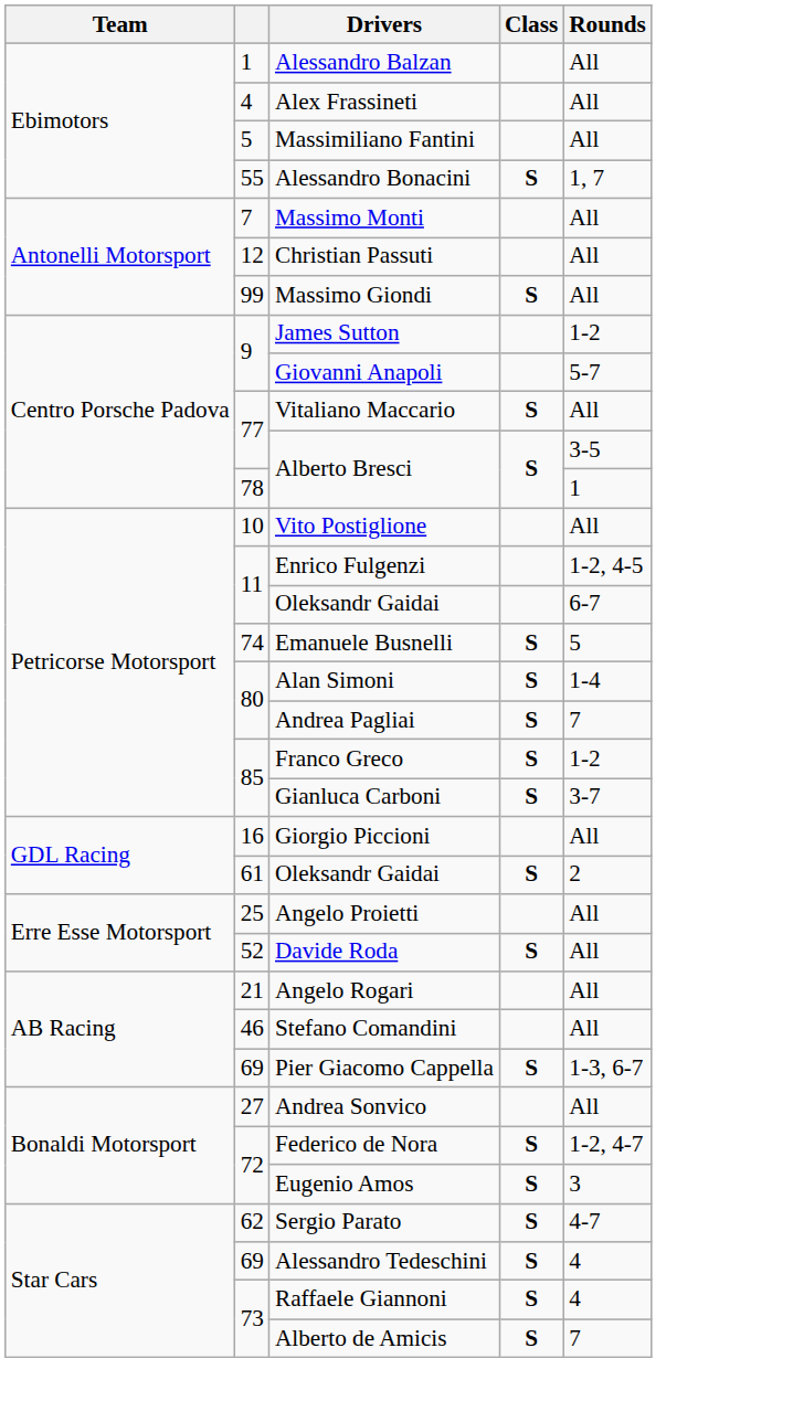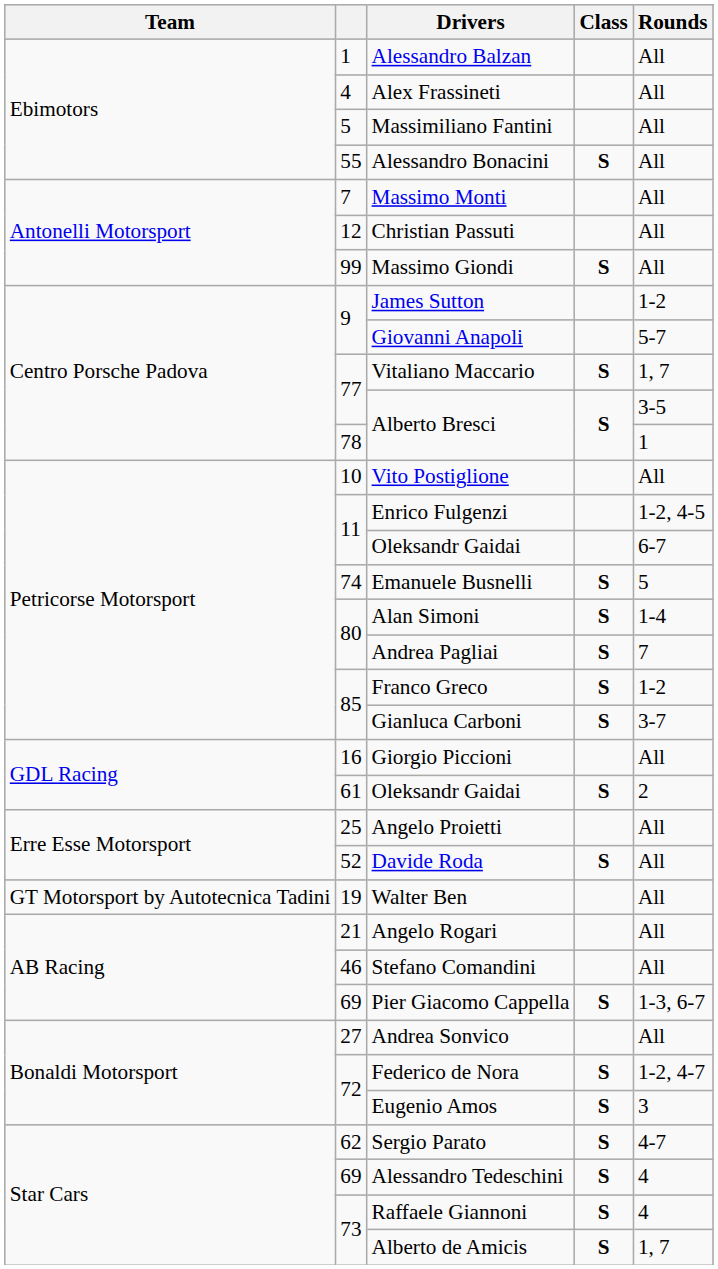Alessandro Bonacini | Rounds: 1, 7 -> All
Vitaliano Maccario | Rounds: All -> 1, 7
+ row: GT Motorsport by Autotecnica Tadini | 19 | Walter Ben | All
Alberto de Amicis | Rounds: 7 -> 1, 7
